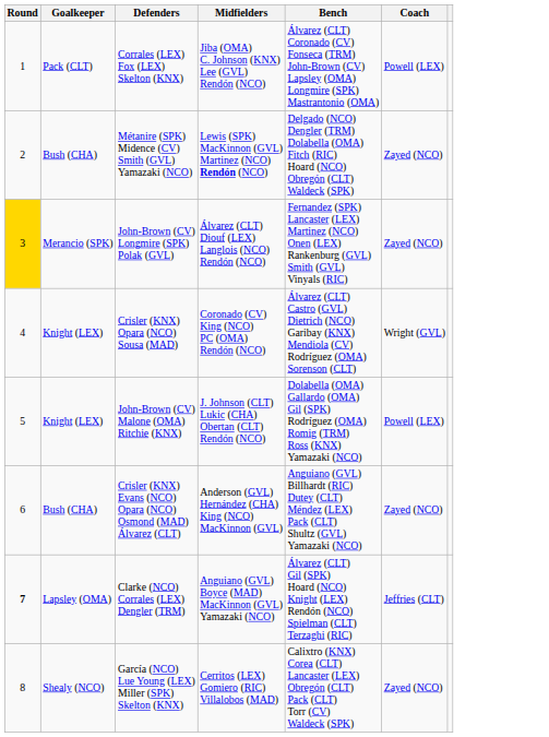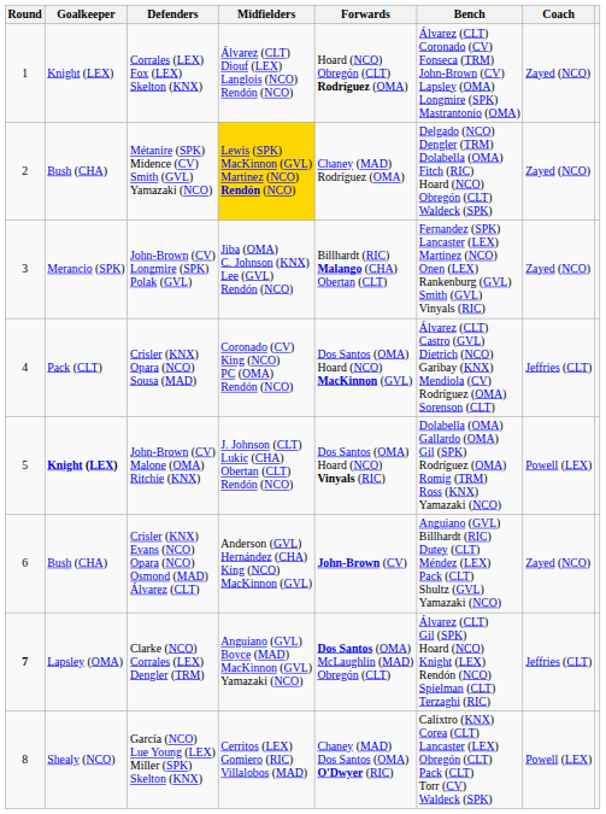+ column: Forwards | Hoard (NCO) Obregón (CLT) Rodríguez (OMA) | Chaney (MAD) Rodríguez (OMA) | Billhardt (RIC) Malango (CHA) Obertan (CLT) | Dos Santos (OMA) Hoard (NCO) MacKinnon (GVL) | Dos Santos (OMA) Hoard (NCO) Vinyals (RIC) | John-Brown (CV) | Dos Santos (OMA) McLaughlin (MAD) Obregón (CLT) | Chaney (MAD) Dos Santos (OMA) O'Dwyer (RIC)
Corrales (LEX) Fox (LEX) Skelton (KNX) | Goalkeeper: Pack (CLT) -> Knight (LEX)
Corrales (LEX) Fox (LEX) Skelton (KNX) | Midfielders: Jiba (OMA) C. Johnson (KNX) Lee (GVL) Rendón (NCO) -> Álvarez (CLT) Diouf (LEX) Langlois (NCO) Rendón (NCO)
Corrales (LEX) Fox (LEX) Skelton (KNX) | Coach: Powell (LEX) -> Zayed (NCO)
Métanire (SPK) Midence (CV) Smith (GVL) Yamazaki (NCO) | Midfielders: no background -> gold background
John-Brown (CV) Longmire (SPK) Polak (GVL) | Round: gold background -> no background
John-Brown (CV) Longmire (SPK) Polak (GVL) | Midfielders: Álvarez (CLT) Diouf (LEX) Langlois (NCO) Rendón (NCO) -> Jiba (OMA) C. Johnson (KNX) Lee (GVL) Rendón (NCO)
Crisler (KNX) Opara (NCO) Sousa (MAD) | Goalkeeper: Knight (LEX) -> Pack (CLT)
Crisler (KNX) Opara (NCO) Sousa (MAD) | Coach: Wright (GVL) -> Jeffries (CLT)
John-Brown (CV) Malone (OMA) Ritchie (KNX) | Goalkeeper: normal -> bold
García (NCO) Lue Young (LEX) Miller (SPK) Skelton (KNX) | Coach: Zayed (NCO) -> Powell (LEX)
